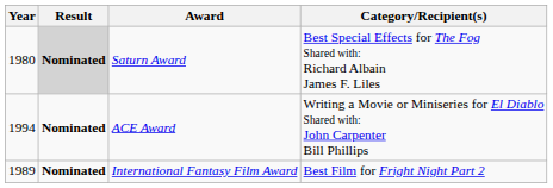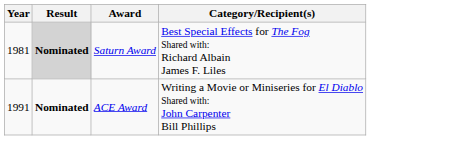Saturn Award | Year: 1980 -> 1981
ACE Award | Year: 1994 -> 1991
- row: 1989 | Nominated | International Fantasy Film Award | Best Film for Fright Night Part 2
